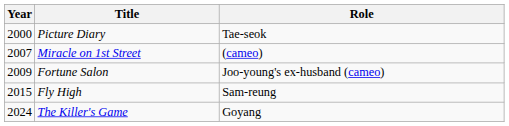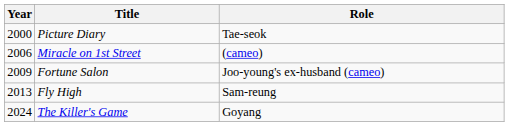Miracle on 1st Street | Year: 2007 -> 2006
Fly High | Year: 2015 -> 2013
